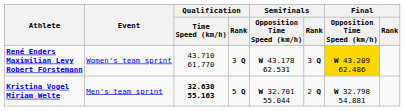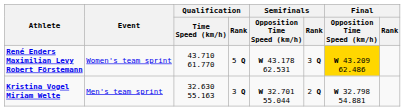René Enders Maximilian Levy Robert Förstemann | Qualification / Rank: 3 Q -> 5 Q
Kristina Vogel Miriam Welte | Qualification / Time Speed (km/h): bold -> normal
Kristina Vogel Miriam Welte | Qualification / Rank: 5 Q -> 3 Q
